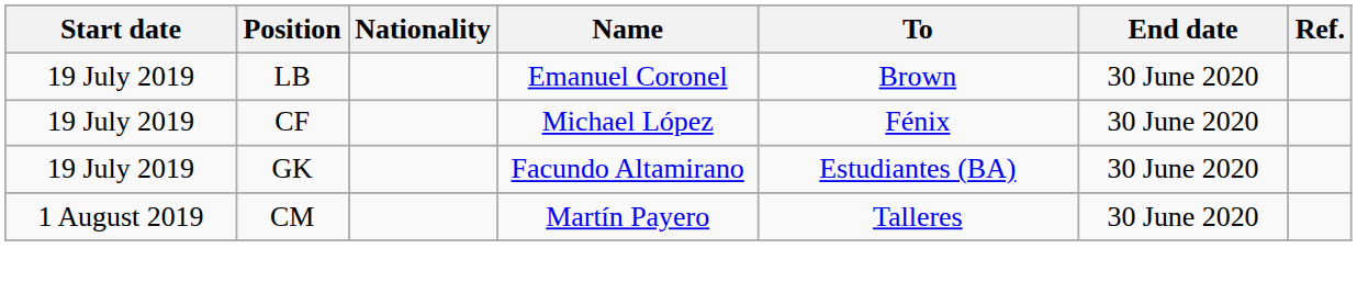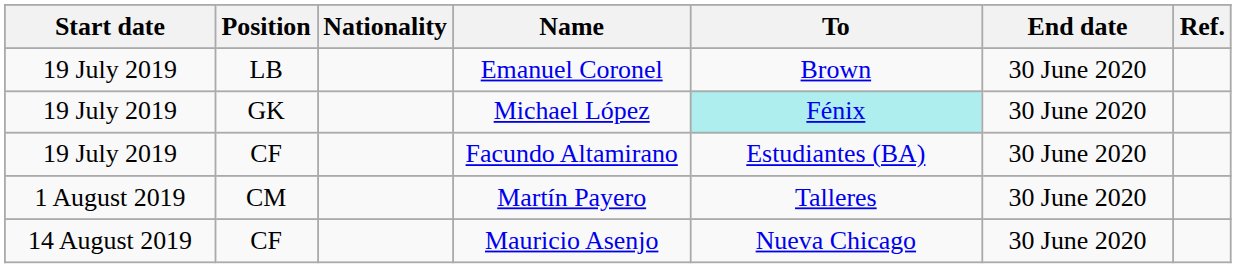Michael López | Position: CF -> GK
Michael López | To: no background -> paleturquoise background
Facundo Altamirano | Position: GK -> CF
+ row: 14 August 2019 | CF | Mauricio Asenjo | Nueva Chicago | 30 June 2020
